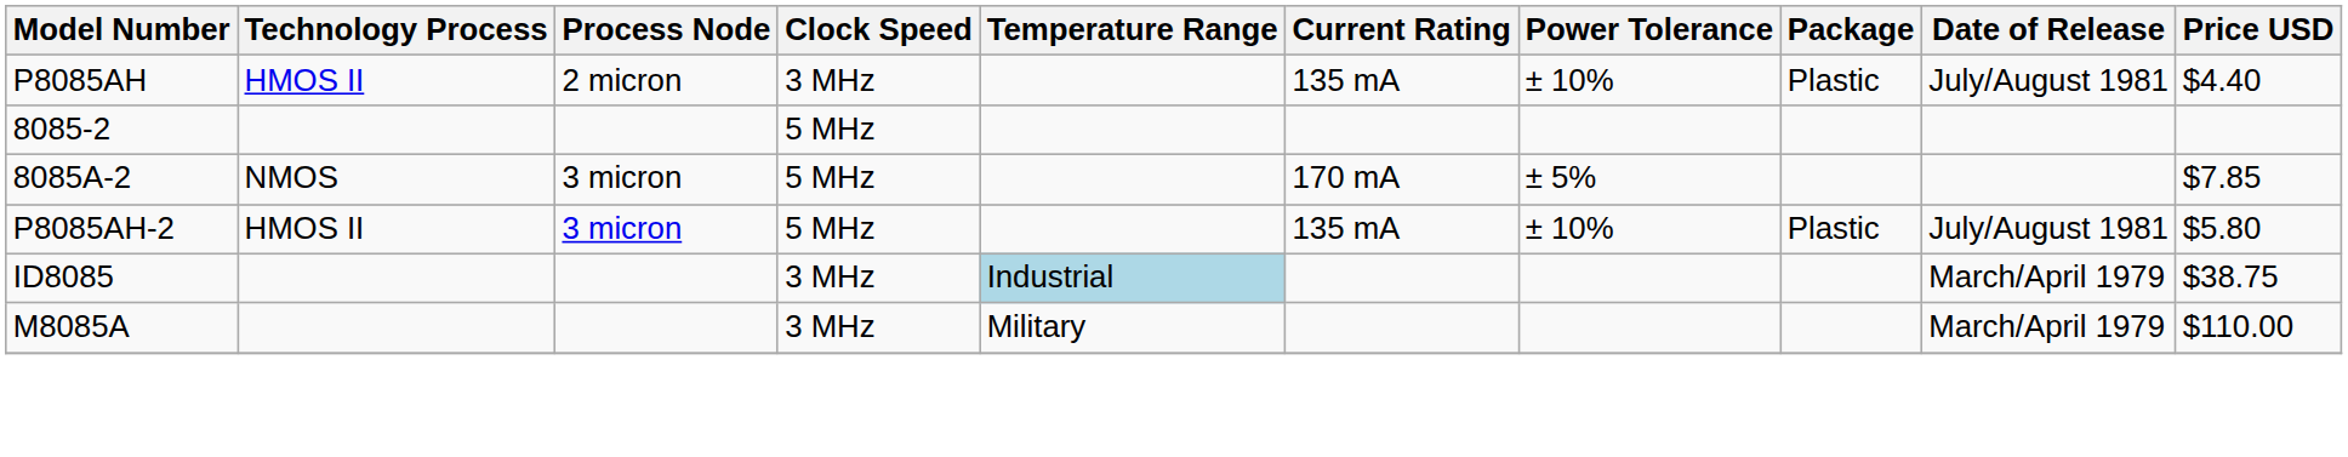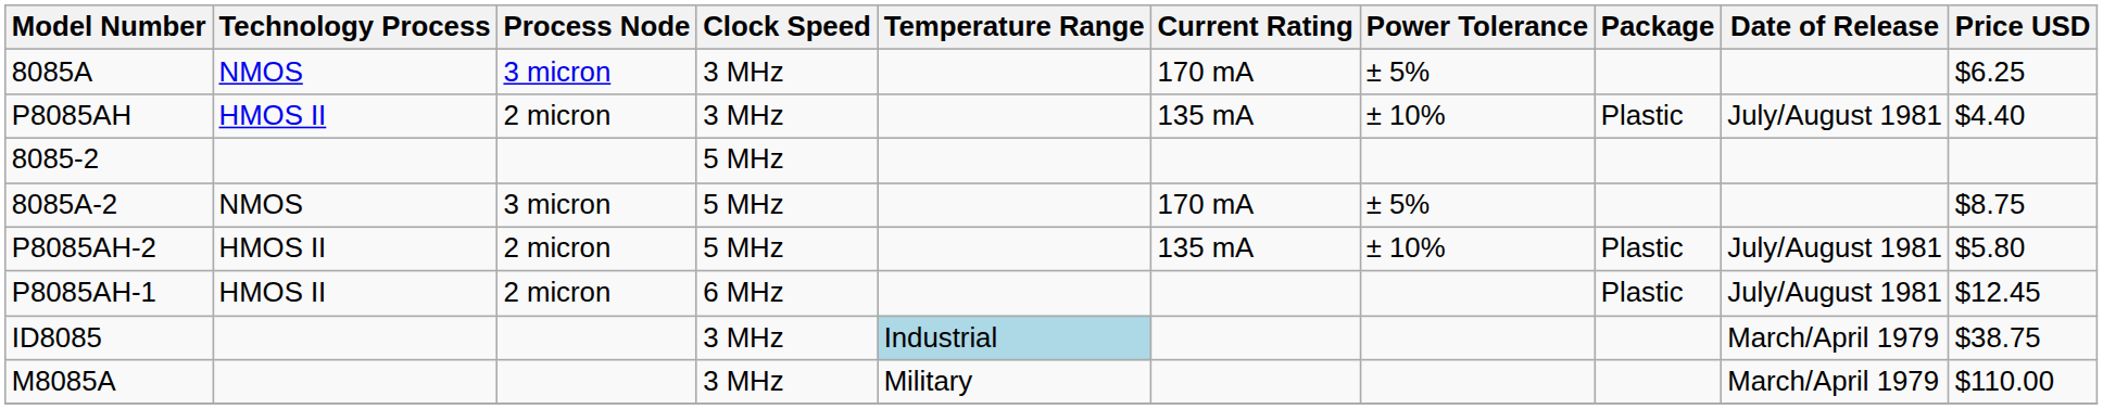+ row: 8085A | NMOS | 3 micron | 3 MHz | 170 mA | ± 5% | $6.25
8085A-2 | Price USD: $7.85 -> $8.75
P8085AH-2 | Process Node: 3 micron -> 2 micron
+ row: P8085AH-1 | HMOS II | 2 micron | 6 MHz | Plastic | July/August 1981 | $12.45
